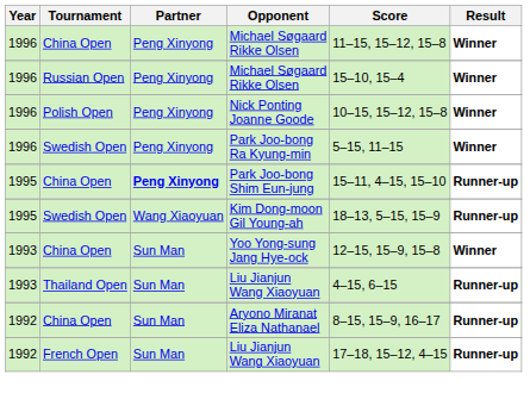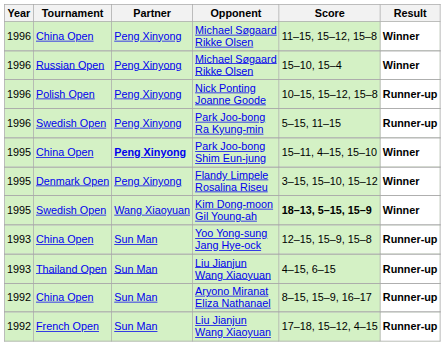Nick Ponting Joanne Goode | Result: Winner -> Runner-up
Park Joo-bong Ra Kyung-min | Result: Winner -> Runner-up
Park Joo-bong Shim Eun-jung | Result: Runner-up -> Winner
+ row: 1995 | Denmark Open | Peng Xinyong | Flandy Limpele Rosalina Riseu | 3–15, 15–10, 15–12 | Winner
Kim Dong-moon Gil Young-ah | Score: normal -> bold
Kim Dong-moon Gil Young-ah | Result: Runner-up -> Winner
Yoo Yong-sung Jang Hye-ock | Result: Winner -> Runner-up
